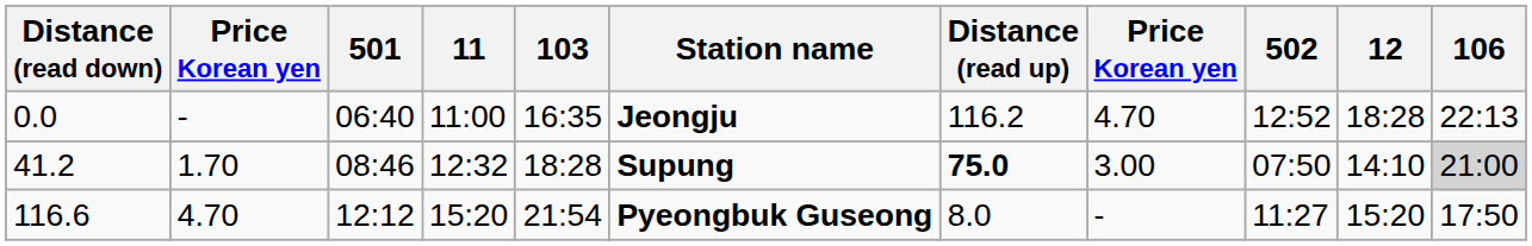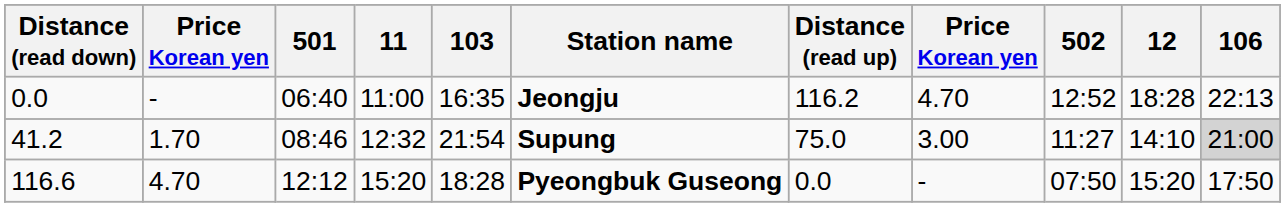41.2 | 103: 18:28 -> 21:54
41.2 | Distance (read up): bold -> normal
41.2 | 502: 07:50 -> 11:27
116.6 | 103: 21:54 -> 18:28
116.6 | Distance (read up): 8.0 -> 0.0
116.6 | 502: 11:27 -> 07:50
